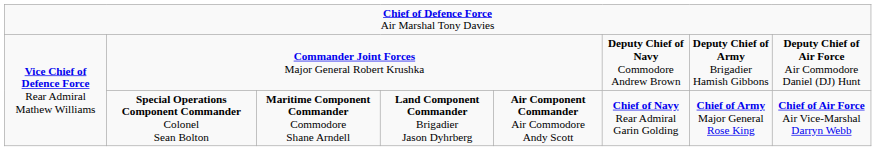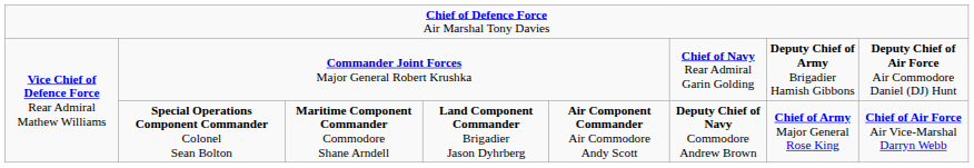Commander Joint Forces Major General Robert Krushka | column 6: Deputy Chief of Navy Commodore Andrew Brown -> Chief of Navy Rear Admiral Garin Golding
Special Operations Component Commander Colonel Sean Bolton | column 6: Chief of Navy Rear Admiral Garin Golding -> Deputy Chief of Navy Commodore Andrew Brown
